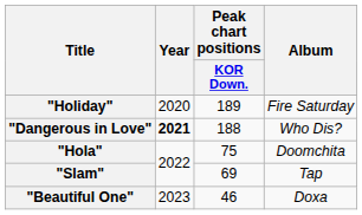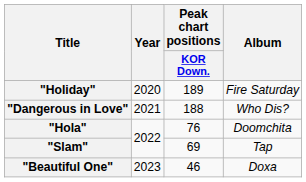"Dangerous in Love" | Year: bold -> normal
"Hola" | Peak chart positions / KOR Down.: 75 -> 76
